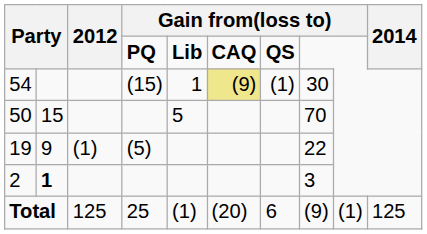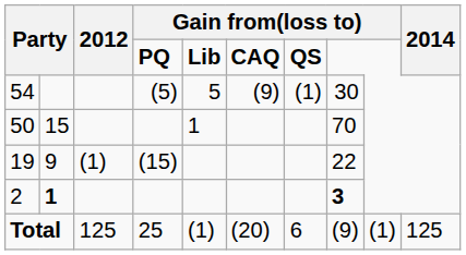54 | column 4: (15) -> (5)
54 | column 5: 1 -> 5
54 | column 6: khaki background -> no background
50 | column 5: 5 -> 1
19 | column 4: (5) -> (15)
2 | column 8: normal -> bold
